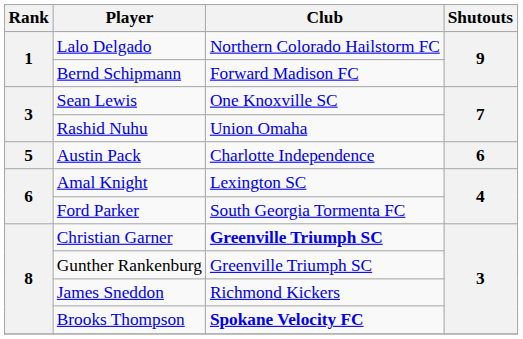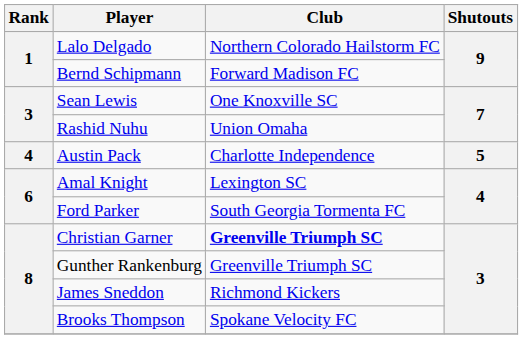Austin Pack | Rank: 5 -> 4
Austin Pack | Shutouts: 6 -> 5
Brooks Thompson | Club: bold -> normal
